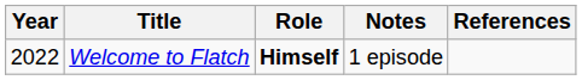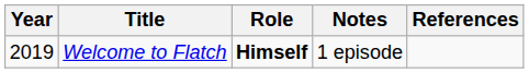Welcome to Flatch | Year: 2022 -> 2019
